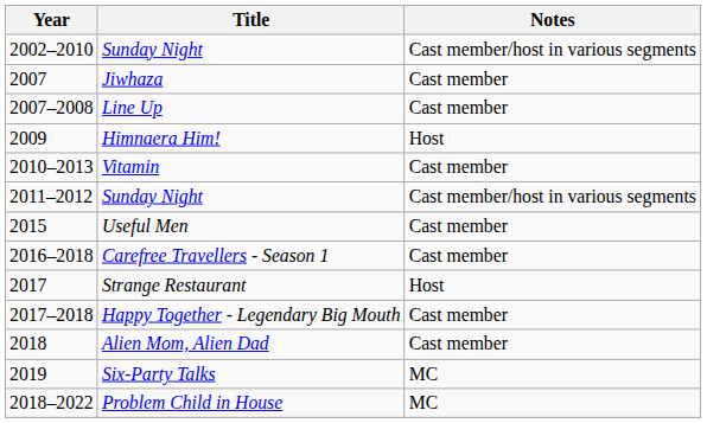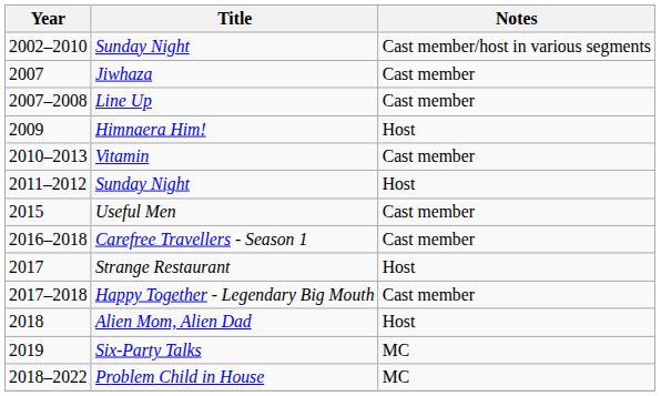2011–2012 / Sunday Night | Notes: Cast member/host in various segments -> Host
Alien Mom, Alien Dad | Notes: Cast member -> Host
